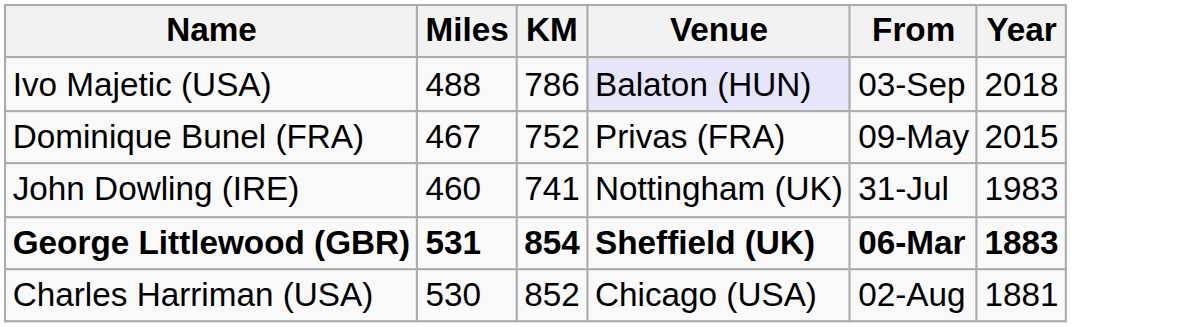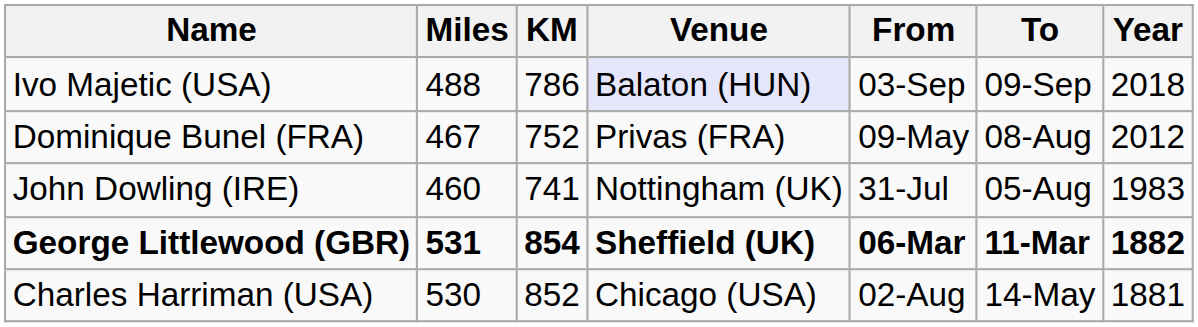+ column: To | 09-Sep | 08-Aug | 05-Aug | 11-Mar | 14-May
Dominique Bunel (FRA) | Year: 2015 -> 2012
George Littlewood (GBR) | Year: 1883 -> 1882
